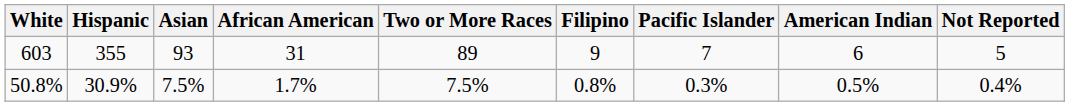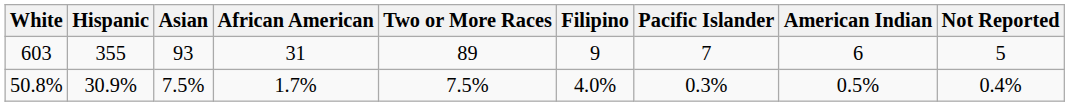50.8% | Filipino: 0.8% -> 4.0%
